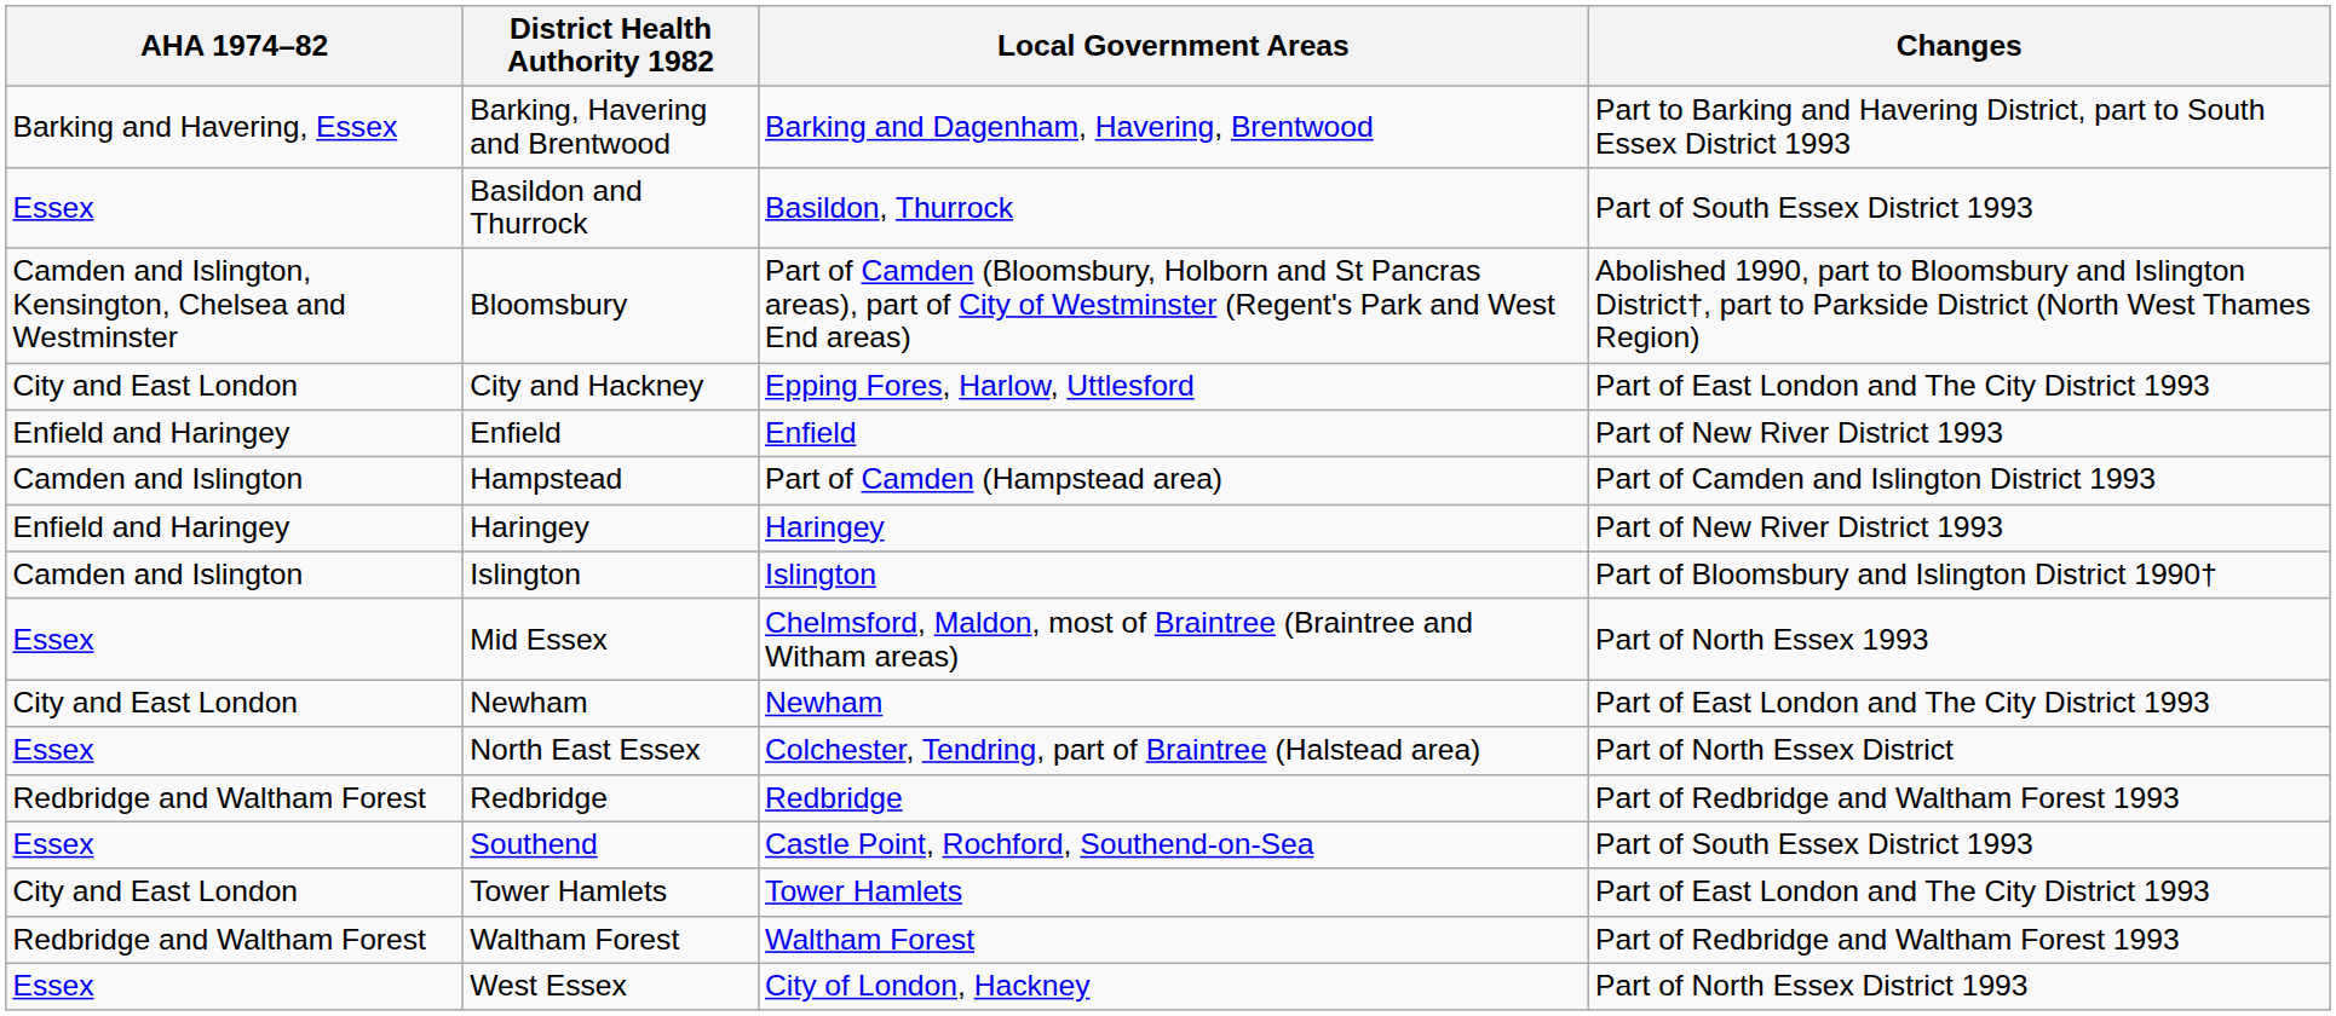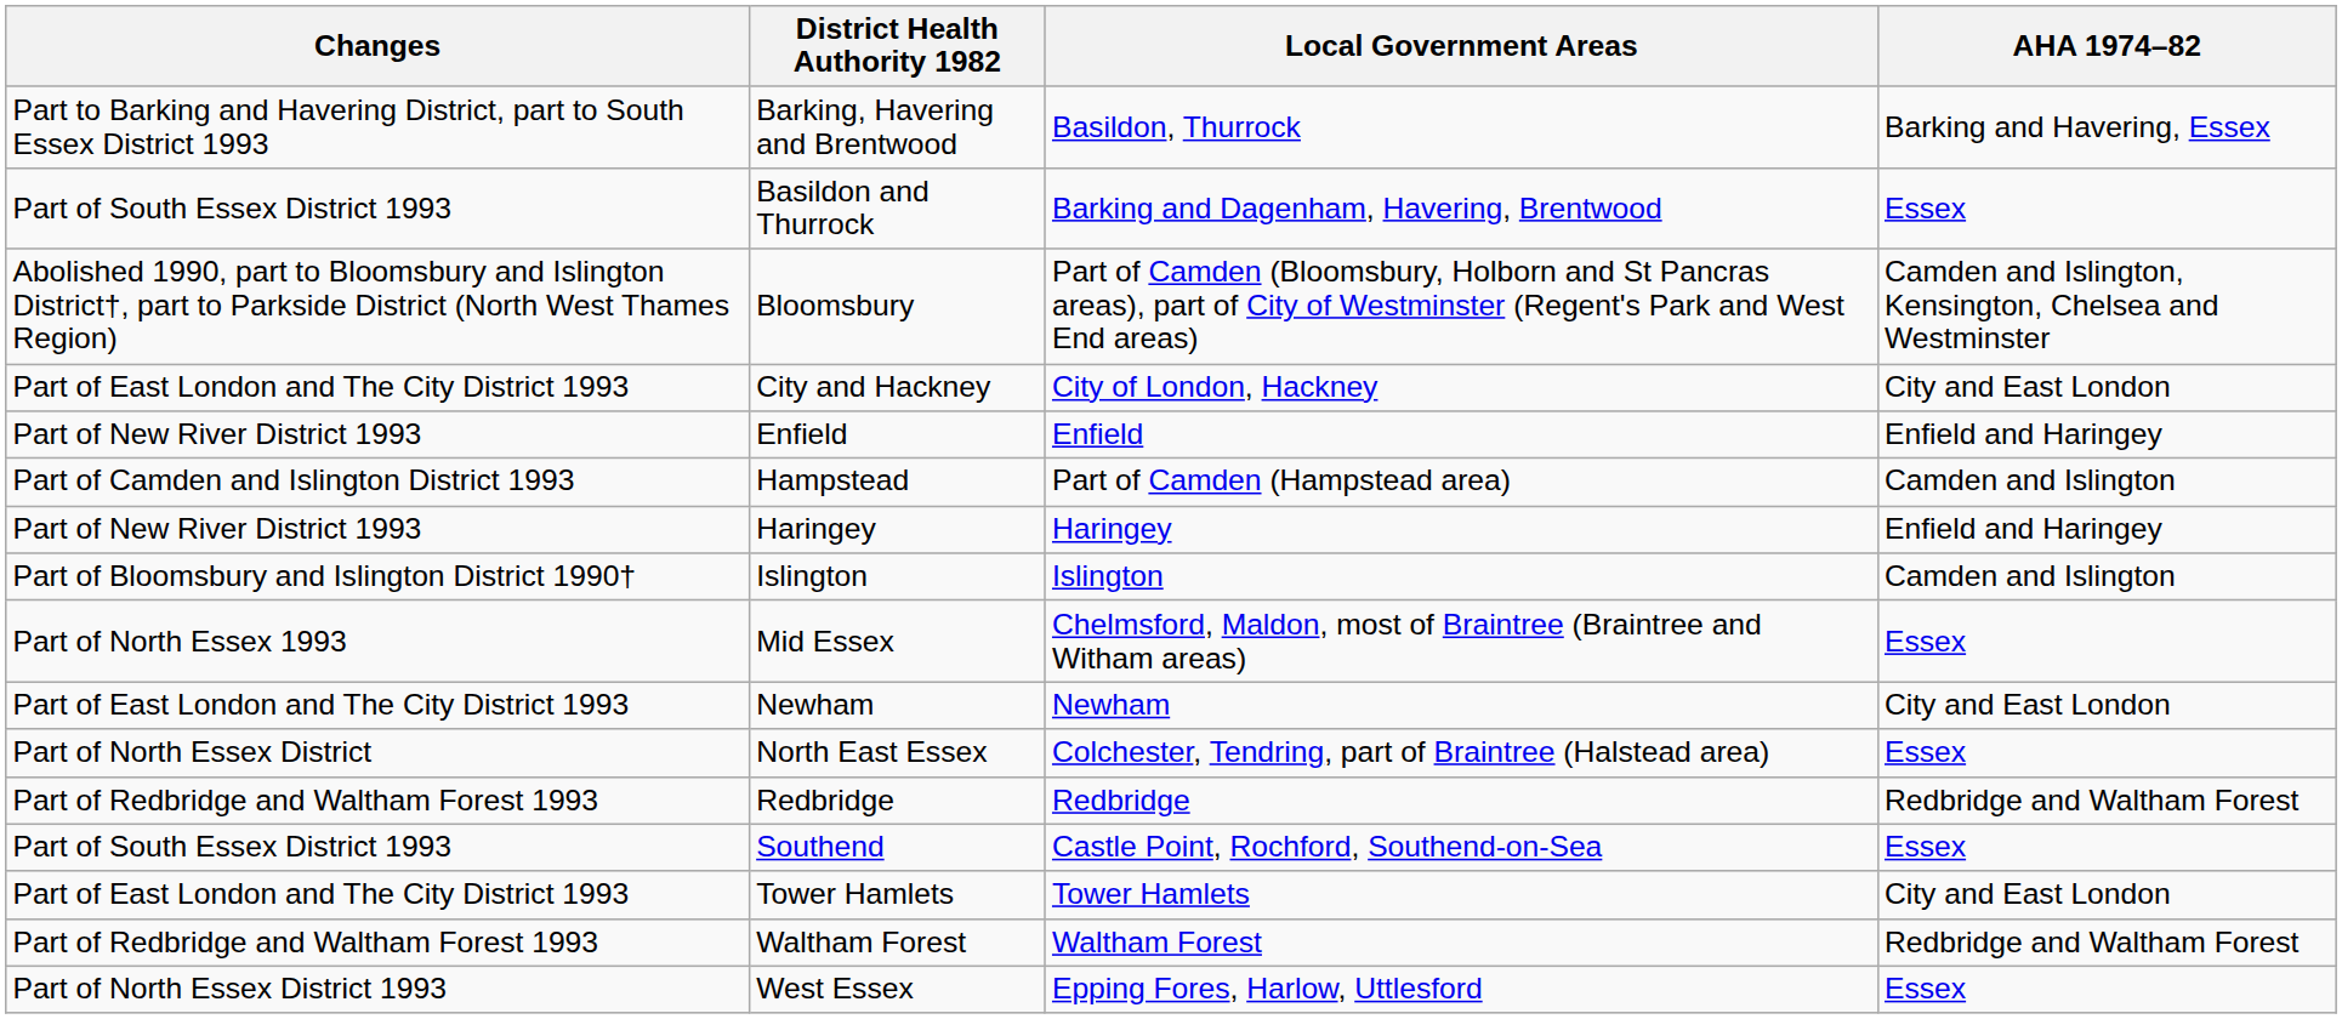columns swapped: AHA 1974–82 <-> Changes
Barking, Havering and Brentwood | Local Government Areas: Barking and Dagenham, Havering, Brentwood -> Basildon, Thurrock
Basildon and Thurrock | Local Government Areas: Basildon, Thurrock -> Barking and Dagenham, Havering, Brentwood
City and Hackney | Local Government Areas: Epping Fores, Harlow, Uttlesford -> City of London, Hackney
West Essex | Local Government Areas: City of London, Hackney -> Epping Fores, Harlow, Uttlesford
